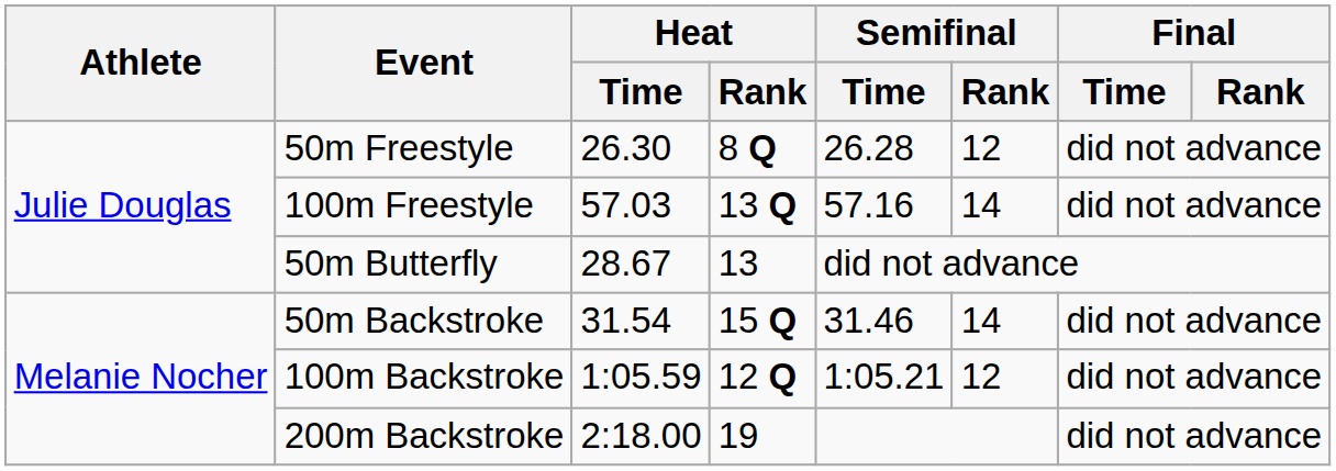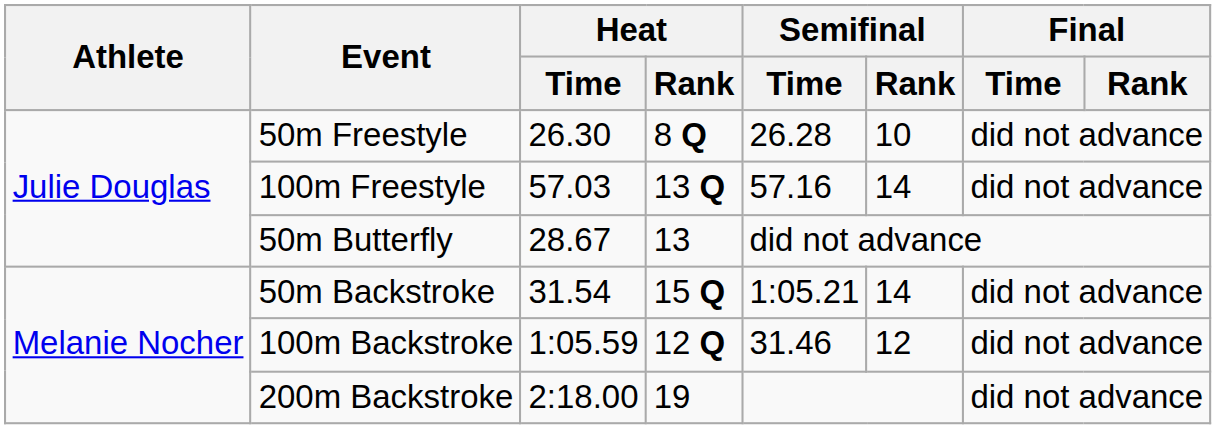50m Freestyle | Semifinal / Rank: 12 -> 10
50m Backstroke | Semifinal / Time: 31.46 -> 1:05.21
100m Backstroke | Semifinal / Time: 1:05.21 -> 31.46
